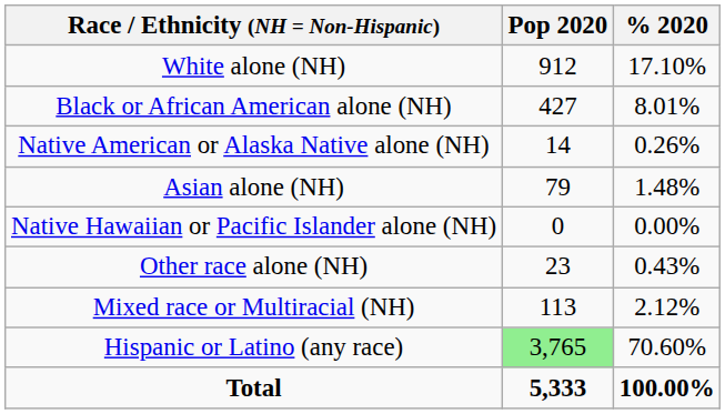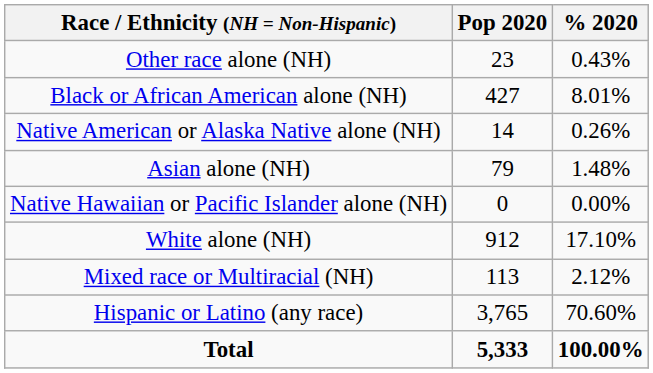rows swapped: White alone (NH) <-> Other race alone (NH)
Hispanic or Latino (any race) | Pop 2020: lightgreen background -> no background
